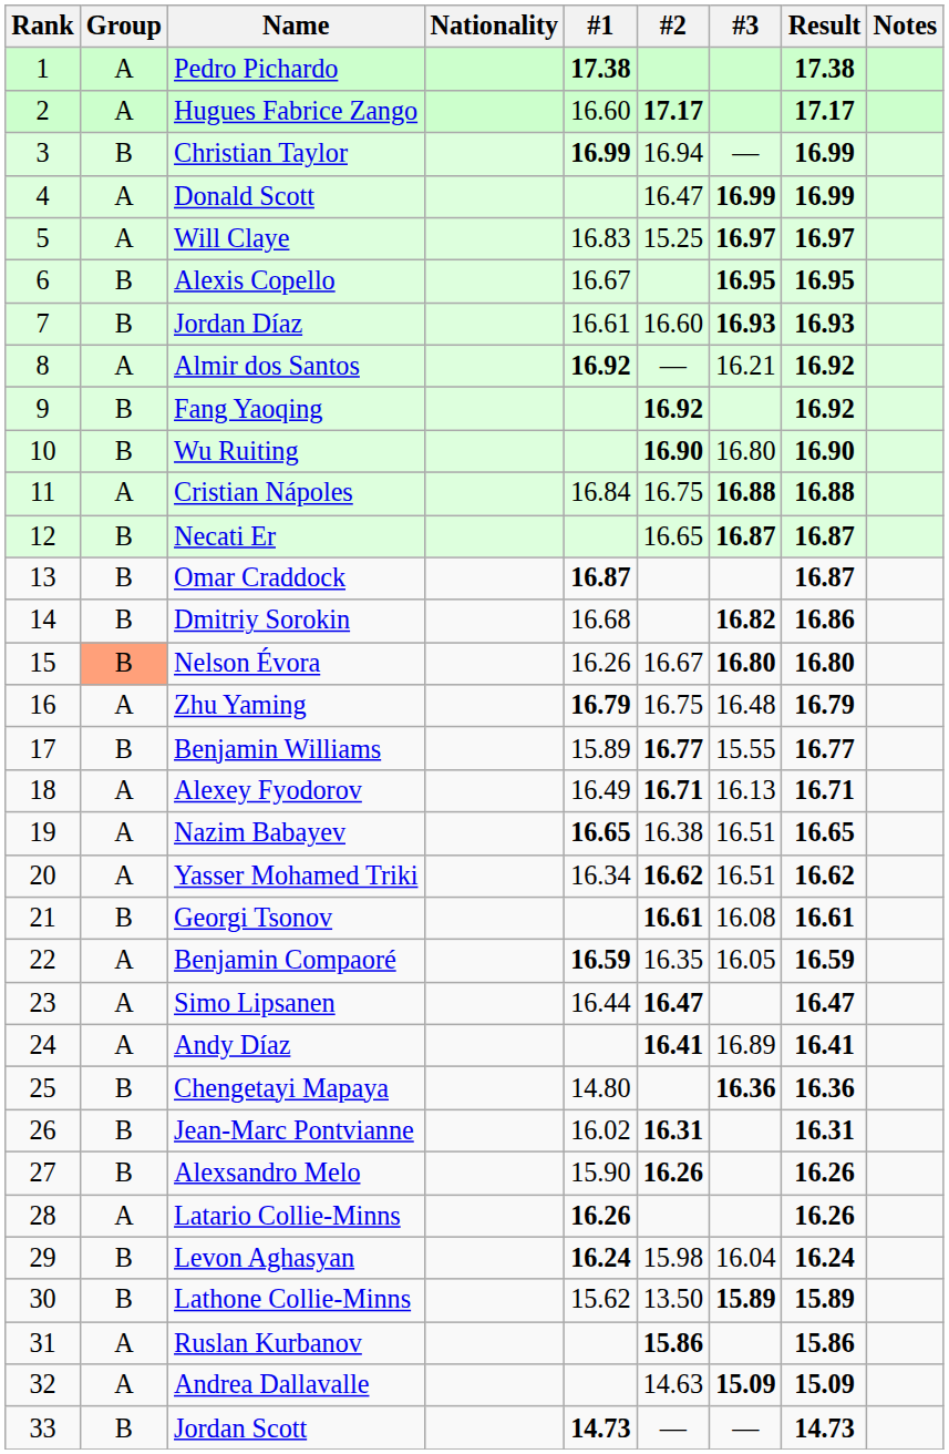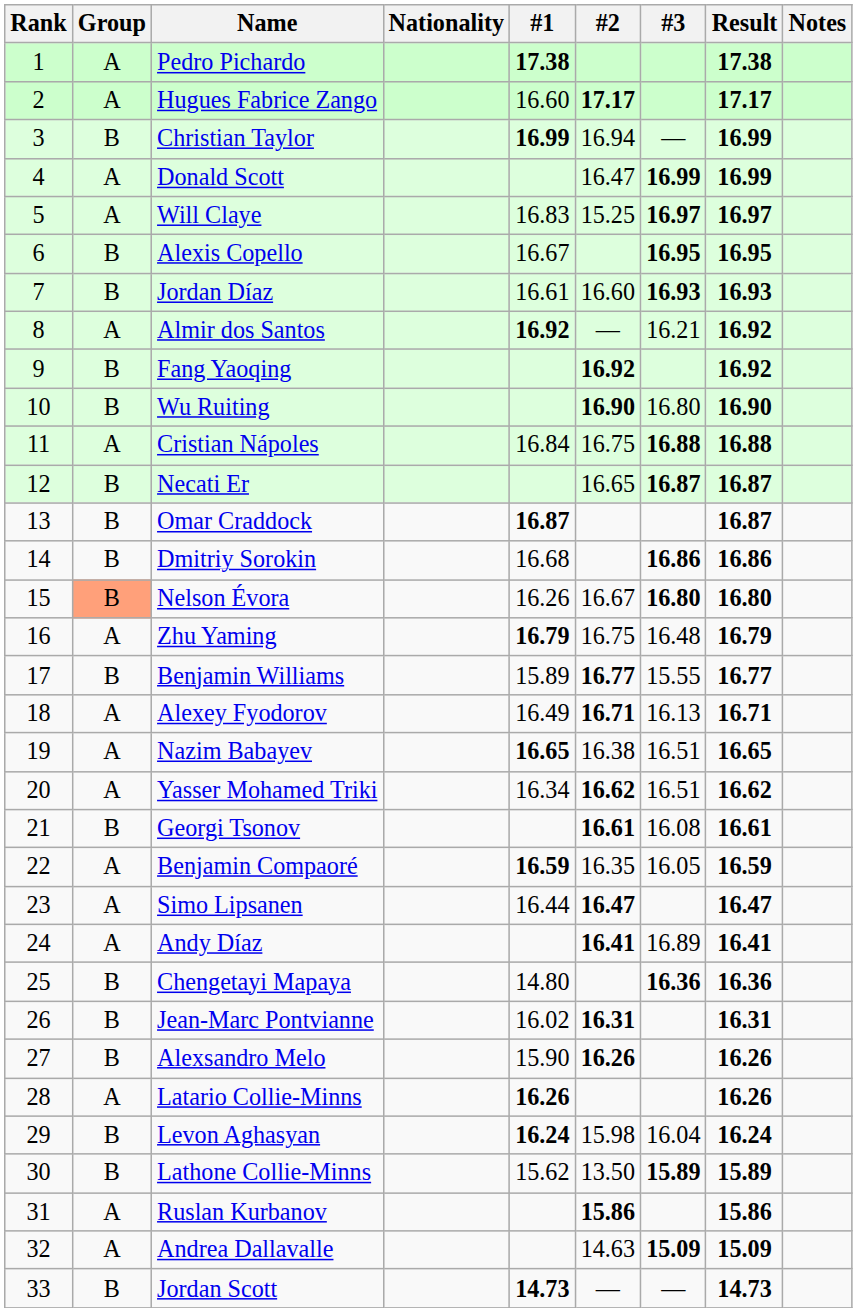Dmitriy Sorokin | #3: 16.82 -> 16.86
